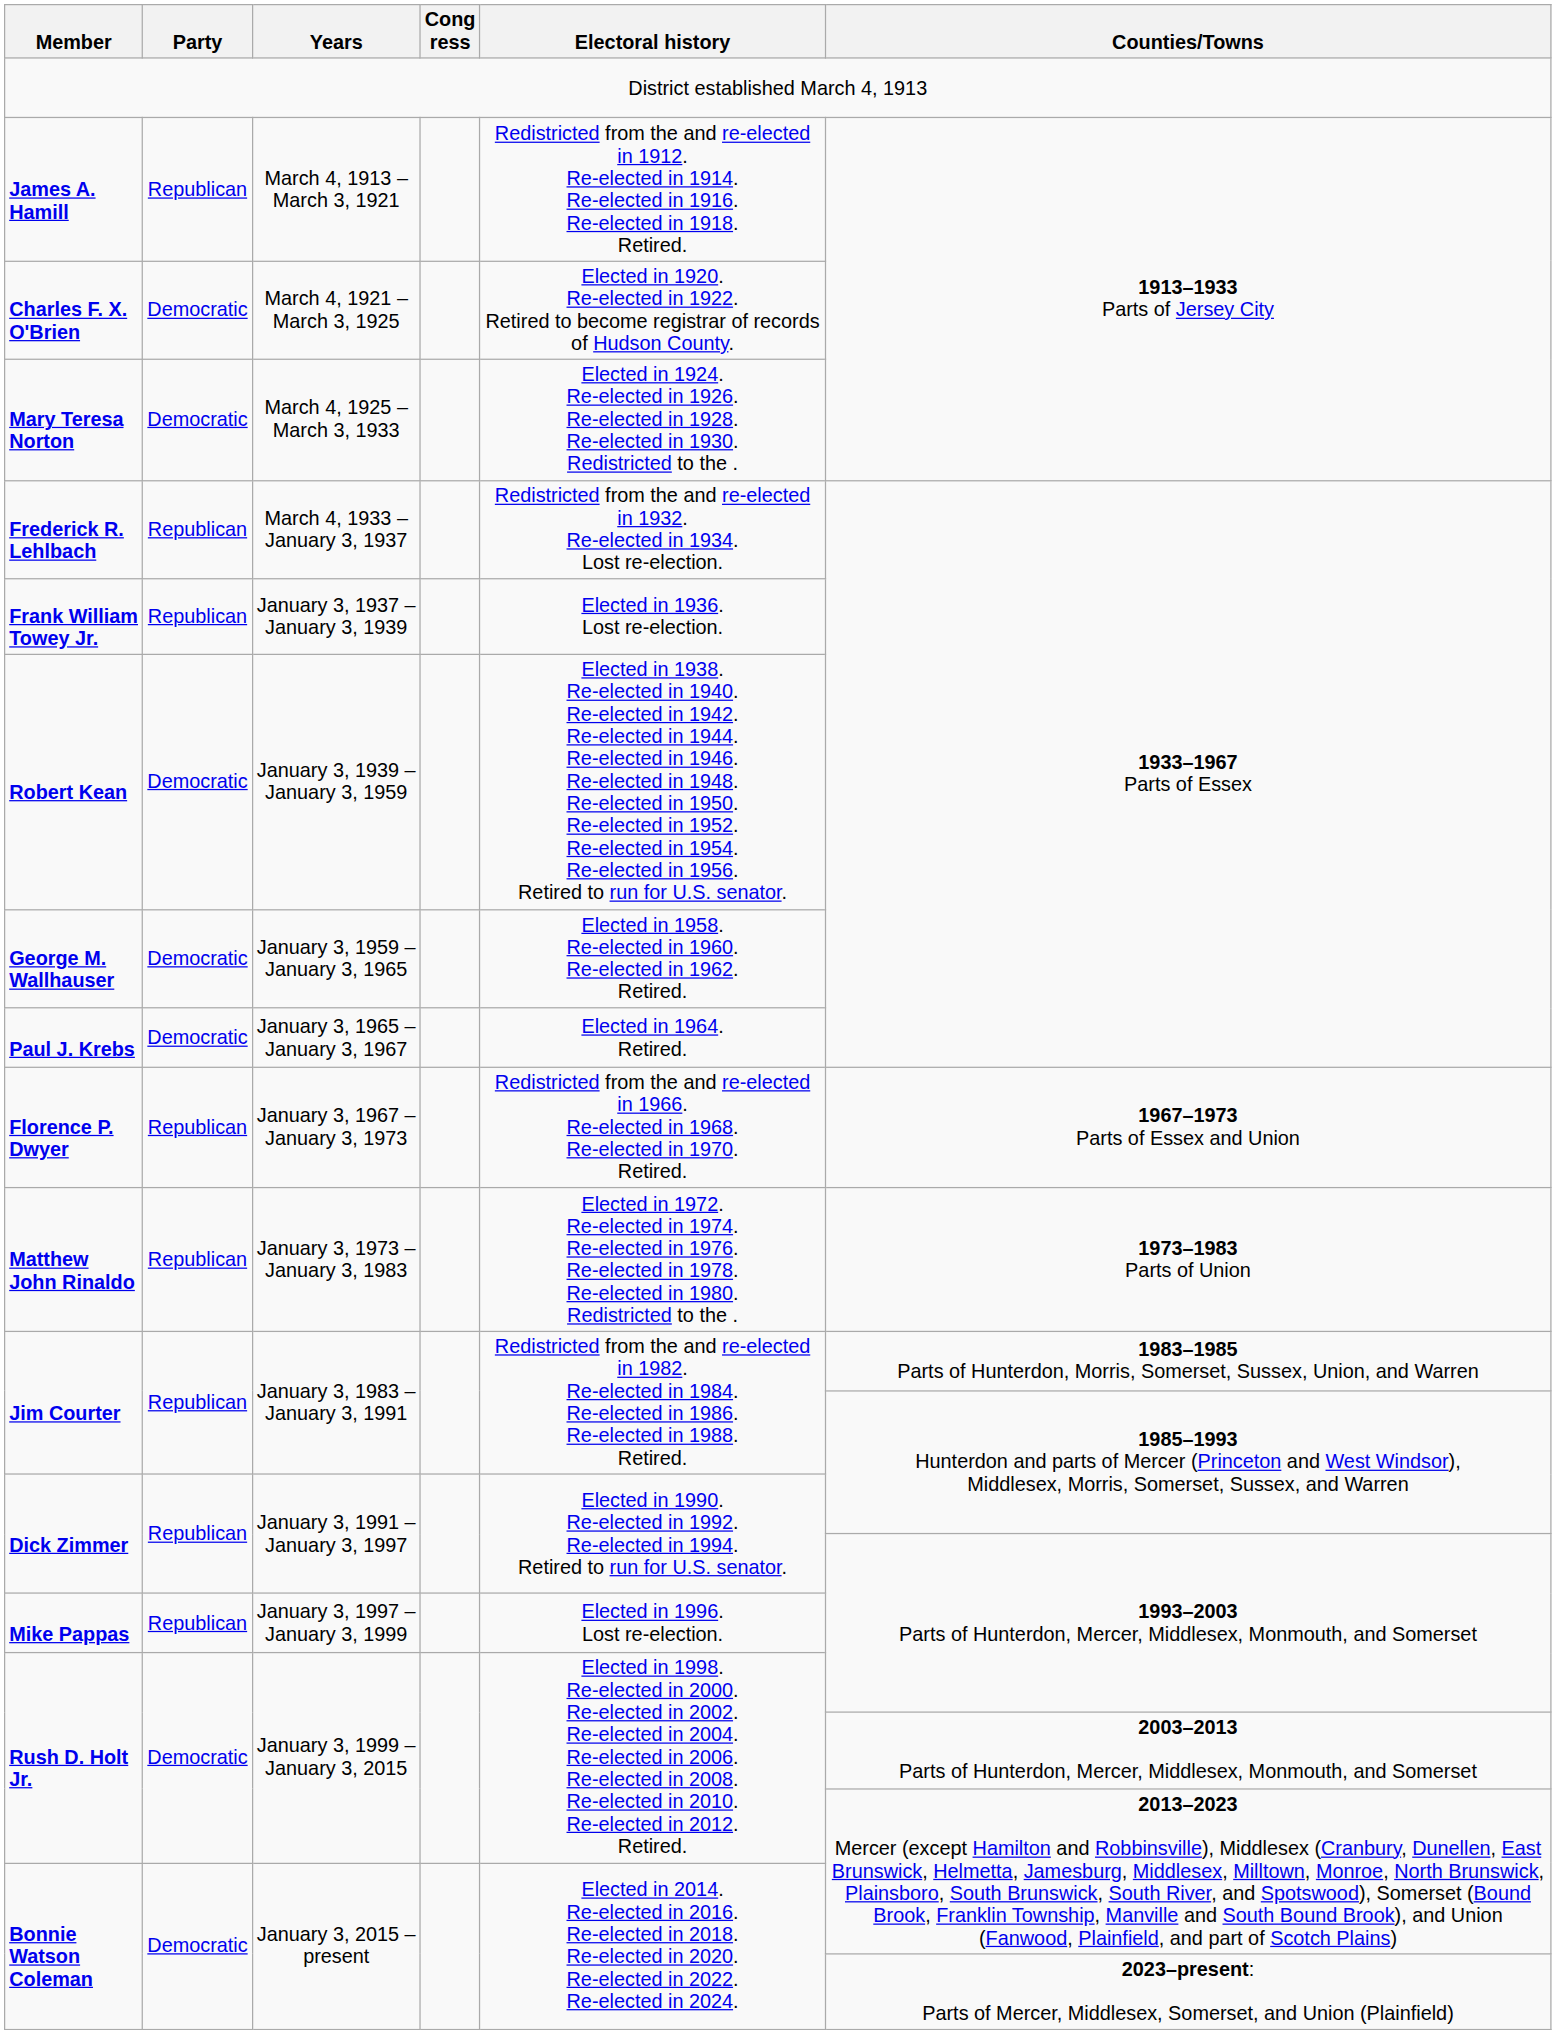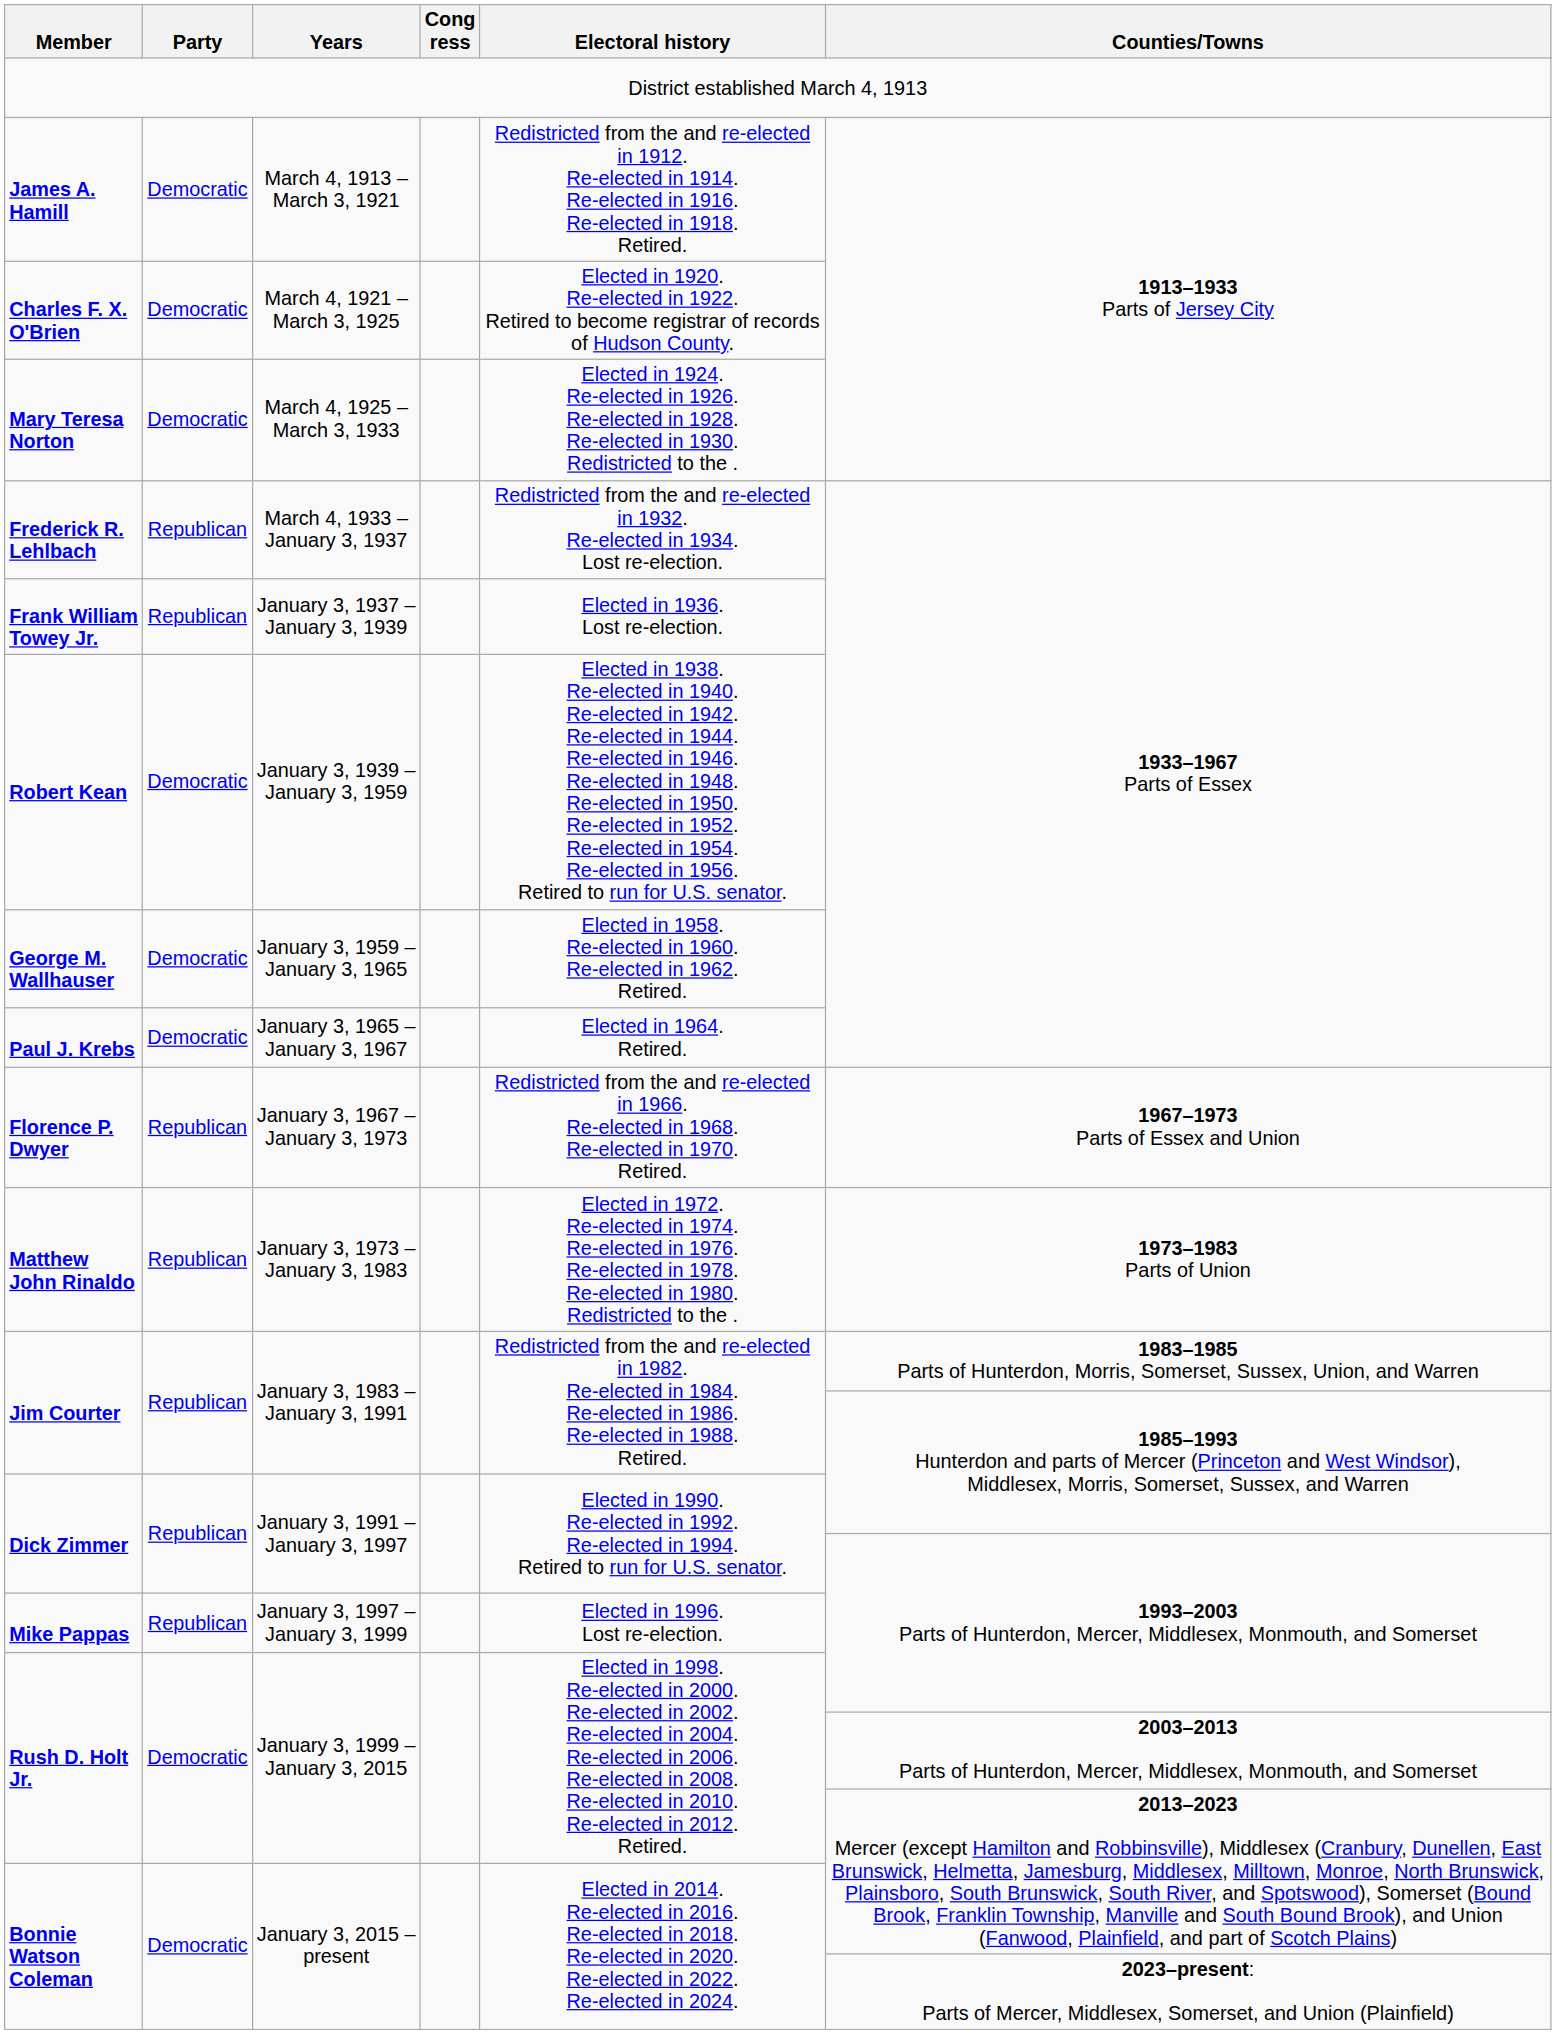James A. Hamill | Party: Republican -> Democratic
